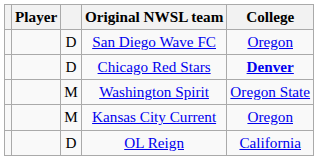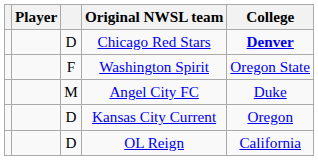- row: D | San Diego Wave FC | Oregon
Washington Spirit | column 3: M -> F
+ row: M | Angel City FC | Duke
Kansas City Current | column 3: M -> D
